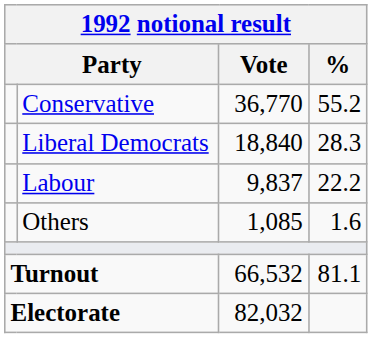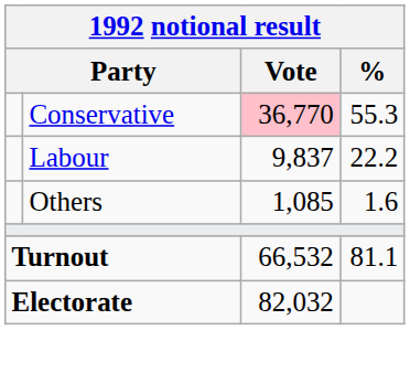Conservative | Vote: no background -> pink background
Conservative | %: 55.2 -> 55.3
- row: Liberal Democrats | 18,840 | 28.3
